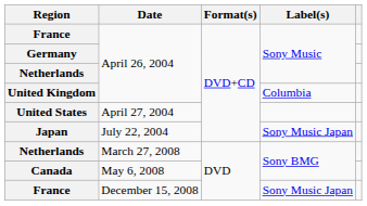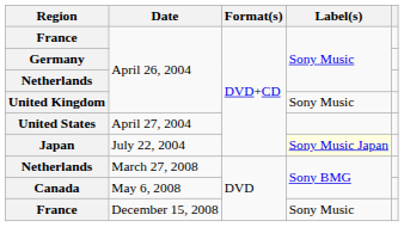United Kingdom | Label(s): Columbia -> Sony Music
Japan | Label(s): no background -> lightyellow background
France / December 15, 2008 | Label(s): Sony Music Japan -> Sony Music
